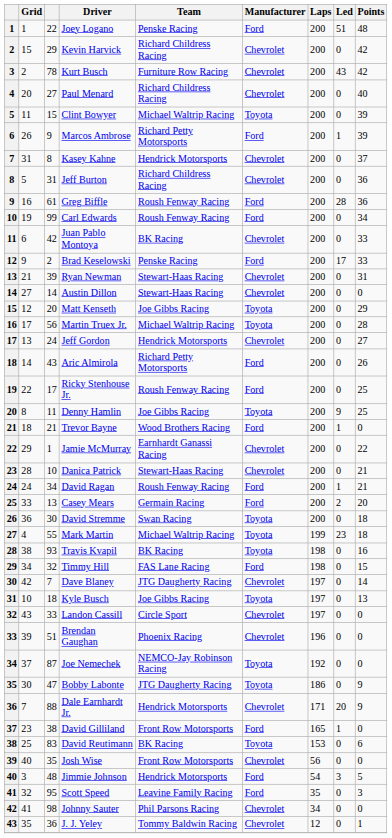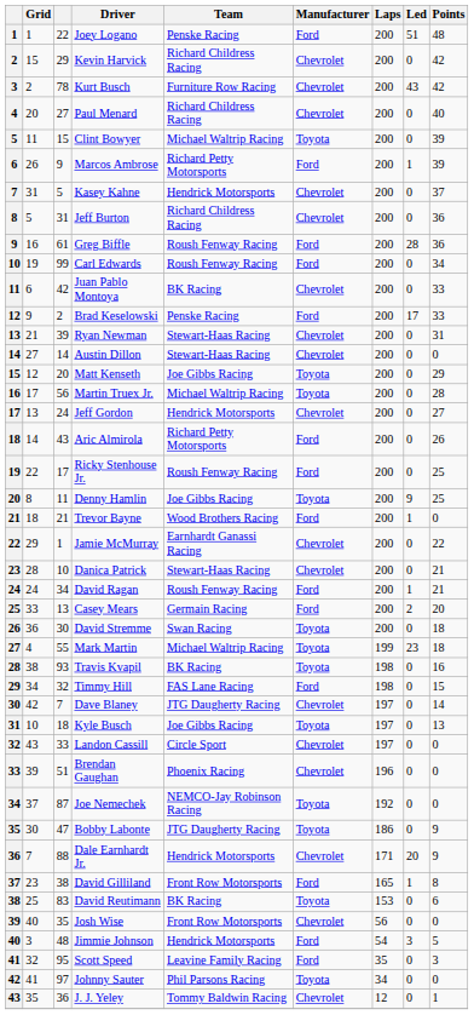Kasey Kahne | column 3: 8 -> 5
David Gilliland | Points: 0 -> 8
Johnny Sauter | column 3: 98 -> 97
Johnny Sauter | Manufacturer: Chevrolet -> Toyota
